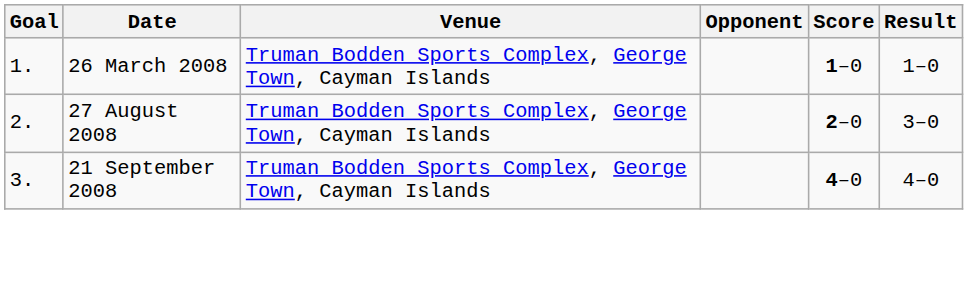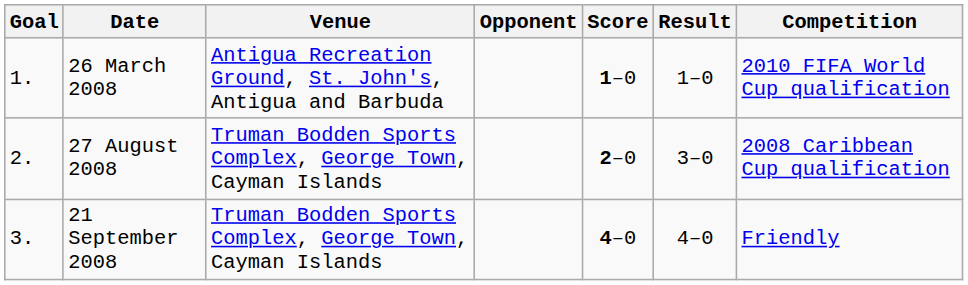+ column: Competition | 2010 FIFA World Cup qualification | 2008 Caribbean Cup qualification | Friendly
26 March 2008 | Venue: Truman Bodden Sports Complex, George Town, Cayman Islands -> Antigua Recreation Ground, St. John's, Antigua and Barbuda
